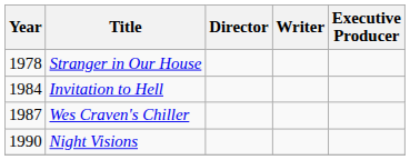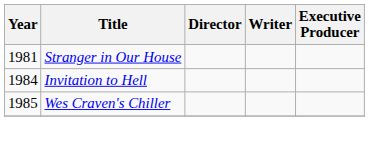Stranger in Our House | Year: 1978 -> 1981
Wes Craven's Chiller | Year: 1987 -> 1985
- row: 1990 | Night Visions
